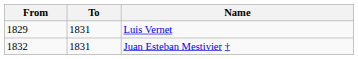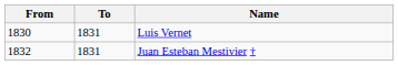Luis Vernet | From: 1829 -> 1830
